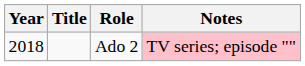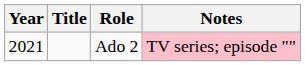Ado 2 | Year: 2018 -> 2021
